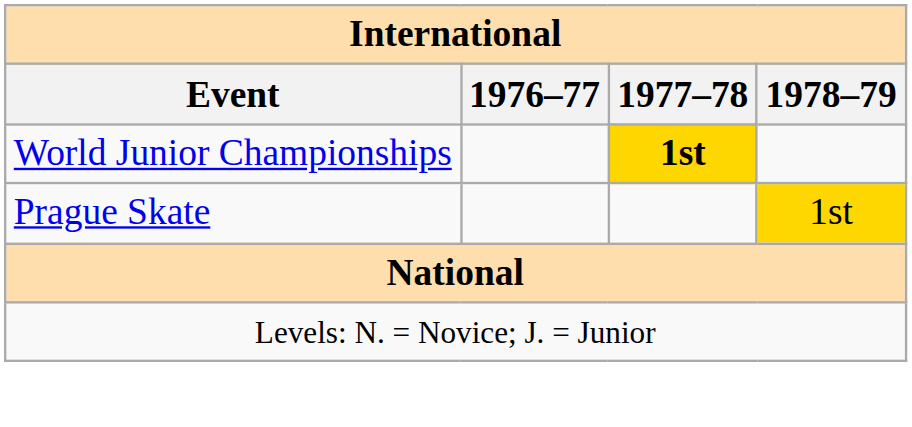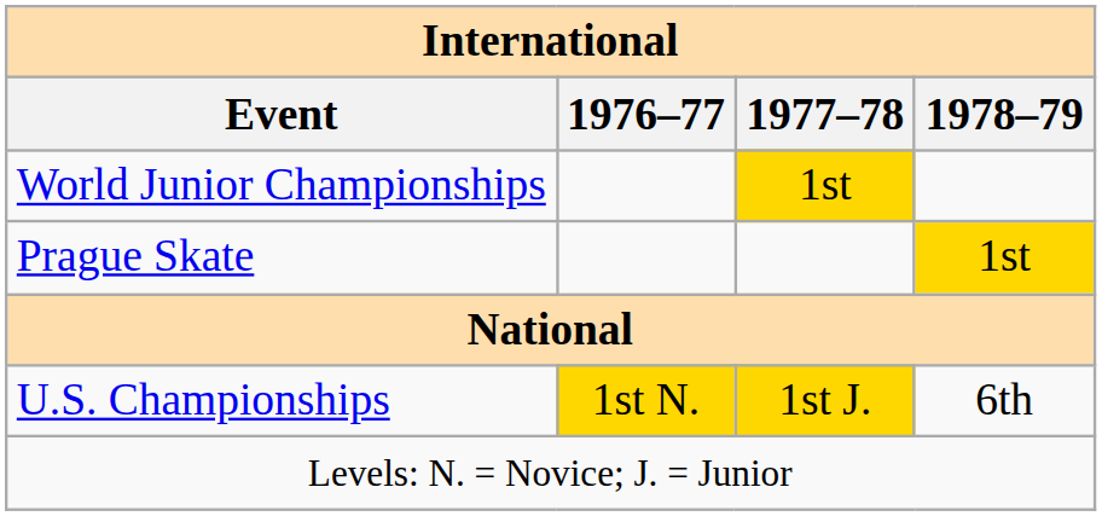World Junior Championships | 1977–78: bold -> normal
+ row: U.S. Championships | 1st N. | 1st J. | 6th
